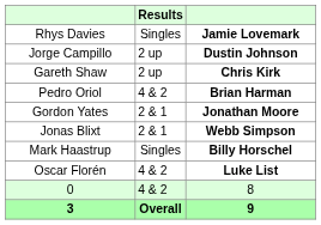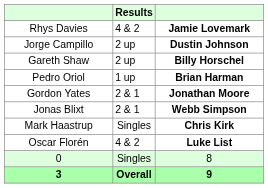Rhys Davies | Results: Singles -> 4 & 2
Gareth Shaw | column 3: Chris Kirk -> Billy Horschel
Pedro Oriol | Results: 4 & 2 -> 1 up
Mark Haastrup | column 3: Billy Horschel -> Chris Kirk
0 | Results: 4 & 2 -> Singles
